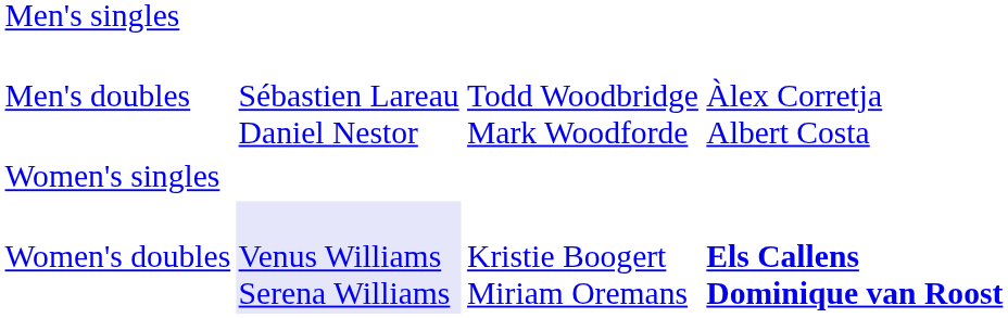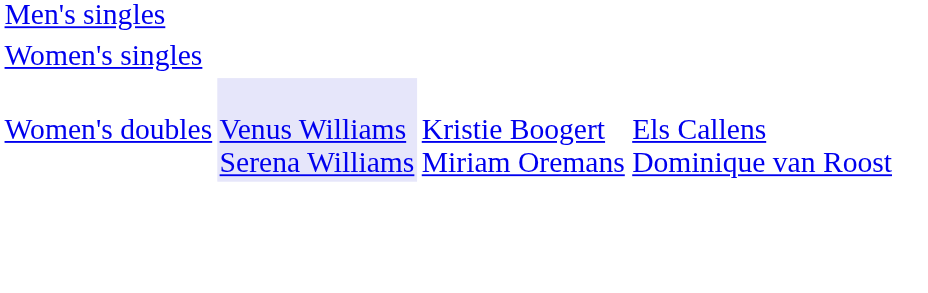- row: Men's doubles | Sébastien Lareau Daniel Nestor | Todd Woodbridge Mark Woodforde | Àlex Corretja Albert Costa
Women's doubles | column 4: bold -> normal
